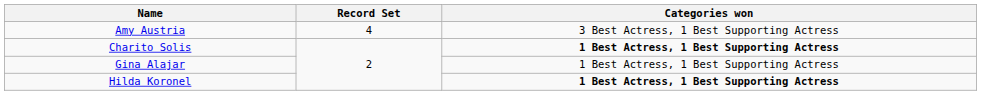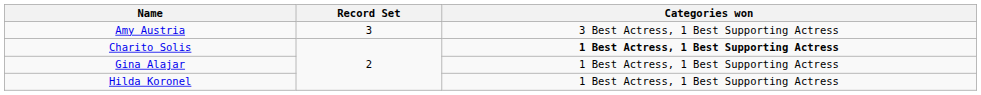Amy Austria | Record Set: 4 -> 3
Hilda Koronel | Categories won: bold -> normal
